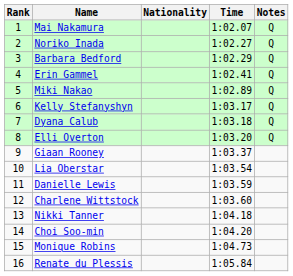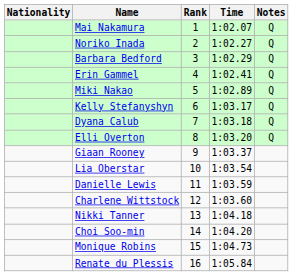columns swapped: Rank <-> Nationality
